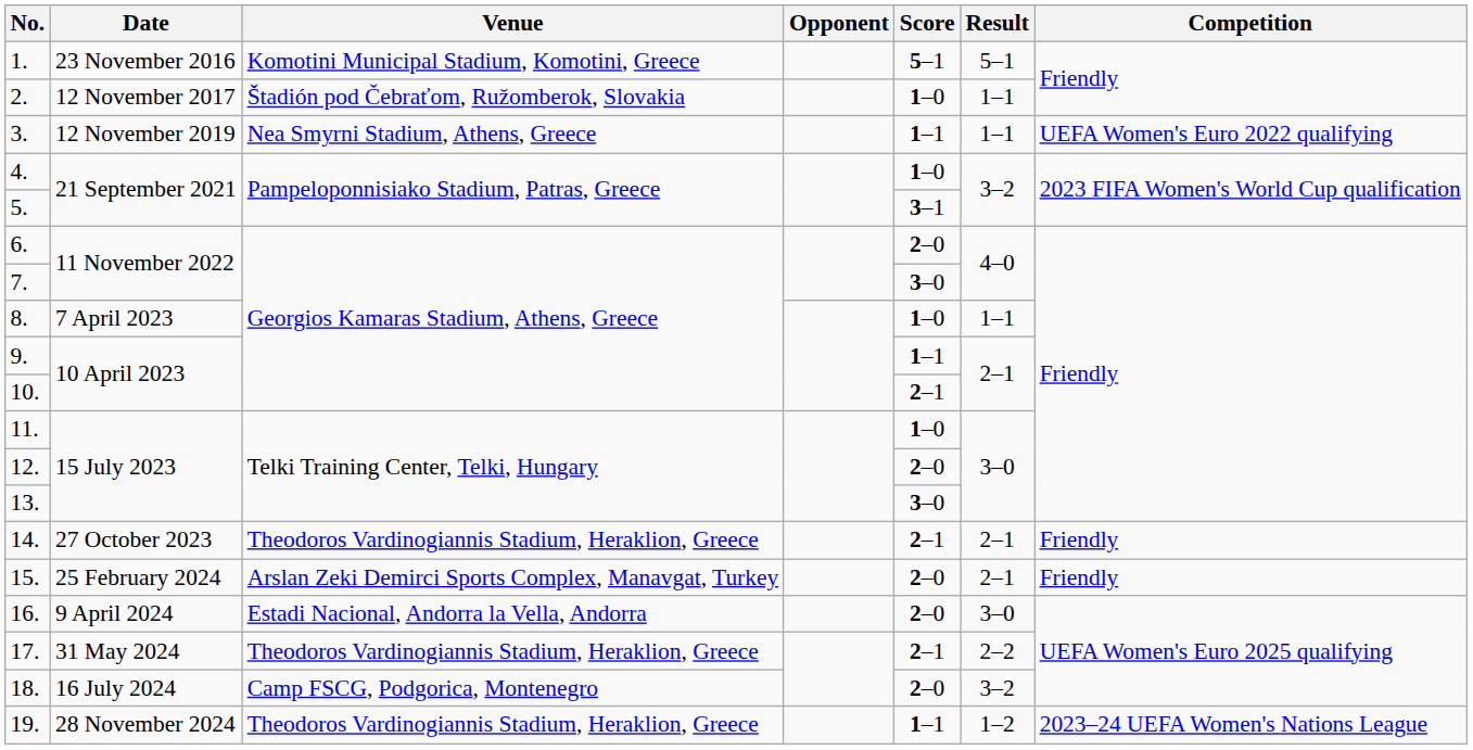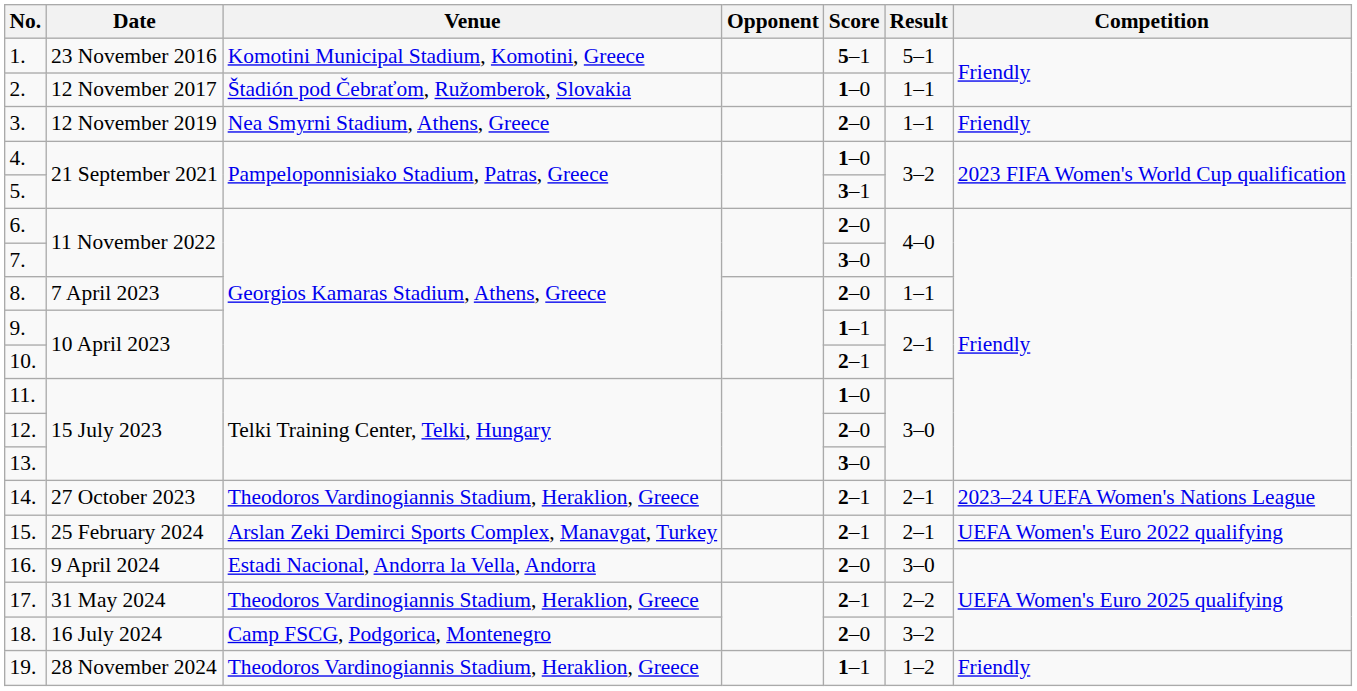3. | Score: 1–1 -> 2–0
3. | Competition: UEFA Women's Euro 2022 qualifying -> Friendly
8. | Score: 1–0 -> 2–0
14. | Competition: Friendly -> 2023–24 UEFA Women's Nations League
15. | Score: 2–0 -> 2–1
15. | Competition: Friendly -> UEFA Women's Euro 2022 qualifying
19. | Competition: 2023–24 UEFA Women's Nations League -> Friendly
